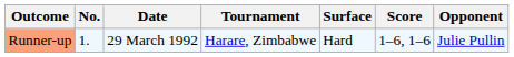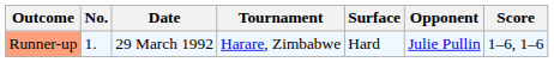columns swapped: Opponent <-> Score
